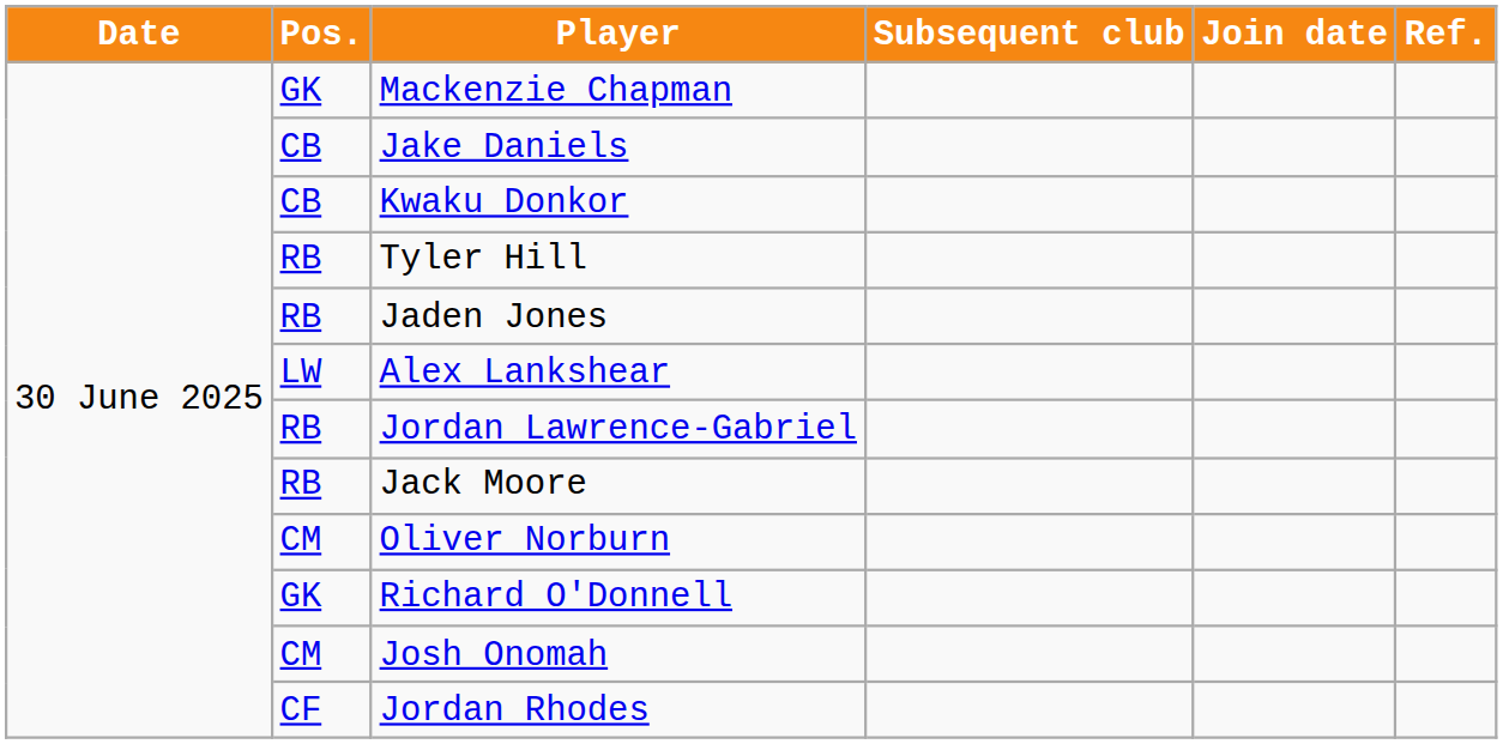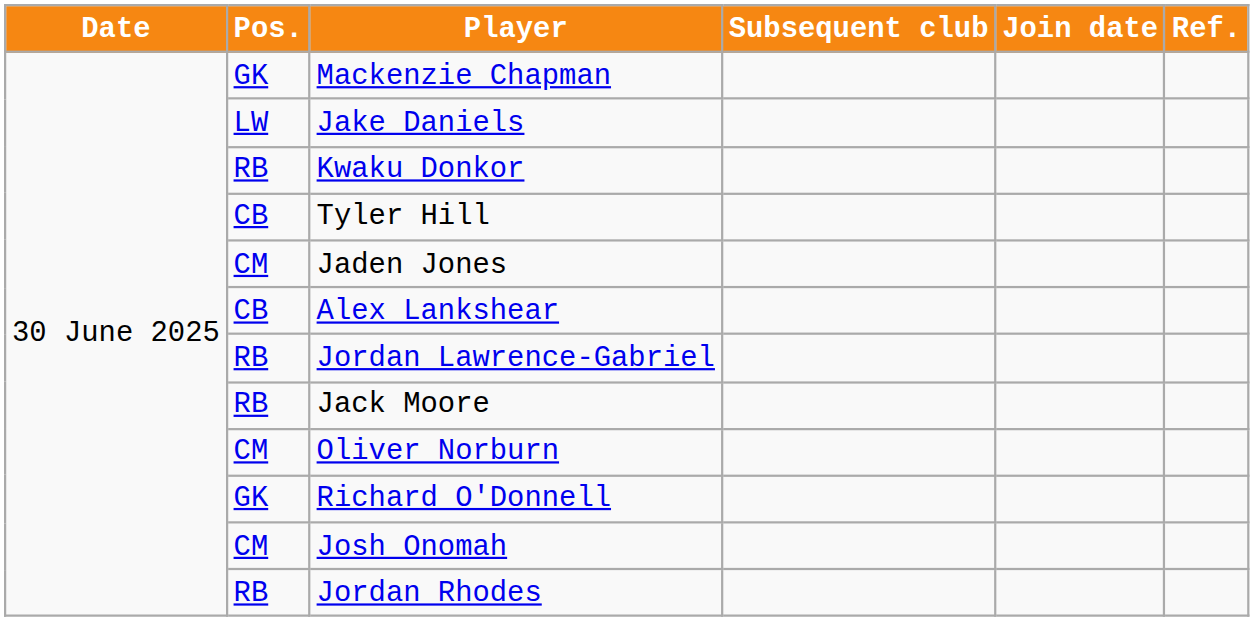Jake Daniels | Pos.: CB -> LW
Kwaku Donkor | Pos.: CB -> RB
Tyler Hill | Pos.: RB -> CB
Jaden Jones | Pos.: RB -> CM
Alex Lankshear | Pos.: LW -> CB
Jordan Rhodes | Pos.: CF -> RB
